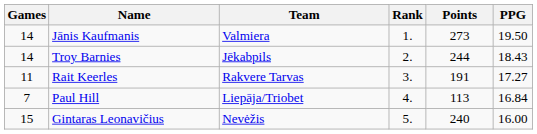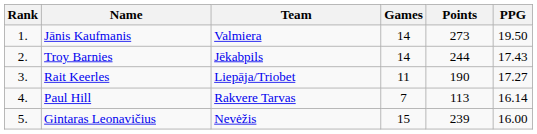columns swapped: Rank <-> Games
Troy Barnies | PPG: 18.43 -> 17.43
Rait Keerles | Team: Rakvere Tarvas -> Liepāja/Triobet
Rait Keerles | Points: 191 -> 190
Paul Hill | Team: Liepāja/Triobet -> Rakvere Tarvas
Paul Hill | PPG: 16.84 -> 16.14
Gintaras Leonavičius | Points: 240 -> 239
